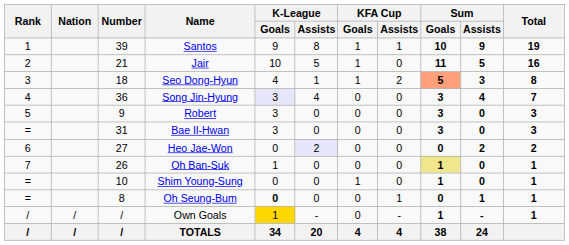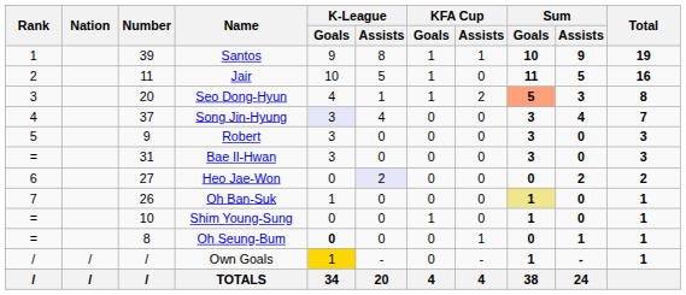Jair | Number: 21 -> 11
Seo Dong-Hyun | Number: 18 -> 20
Song Jin-Hyung | Number: 36 -> 37
